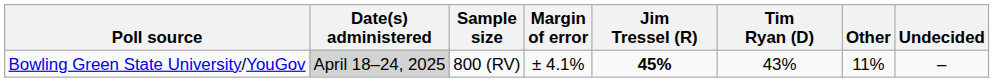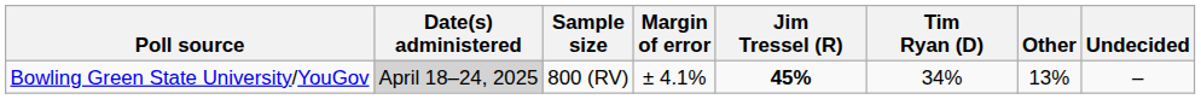Bowling Green State University/YouGov | Tim Ryan (D): 43% -> 34%
Bowling Green State University/YouGov | Other: 11% -> 13%
